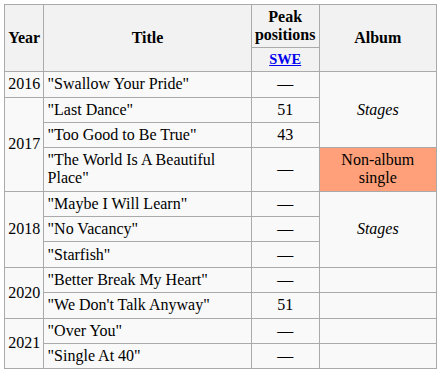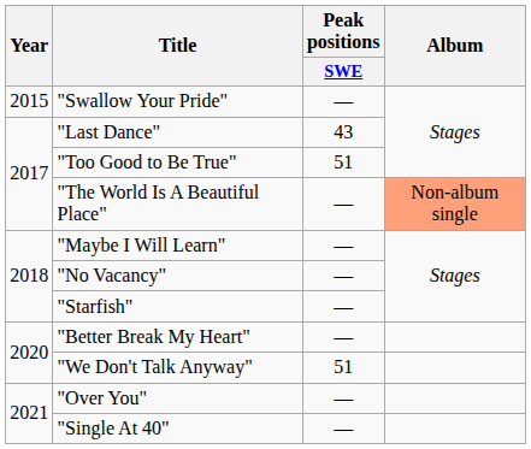"Swallow Your Pride" | Year: 2016 -> 2015
"Last Dance" | Peak positions / SWE: 51 -> 43
"Too Good to Be True" | Peak positions / SWE: 43 -> 51
